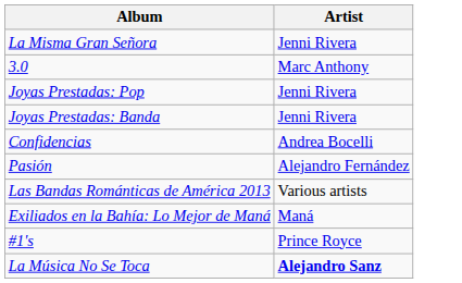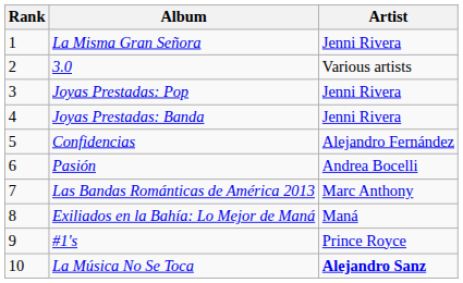+ column: Rank | 1 | 2 | 3 | 4 | 5 | 6 | 7 | 8 | 9 | 10
3.0 | Artist: Marc Anthony -> Various artists
Confidencias | Artist: Andrea Bocelli -> Alejandro Fernández
Pasión | Artist: Alejandro Fernández -> Andrea Bocelli
Las Bandas Románticas de América 2013 | Artist: Various artists -> Marc Anthony
